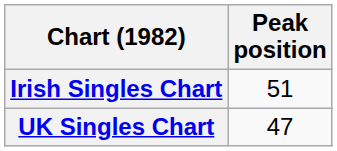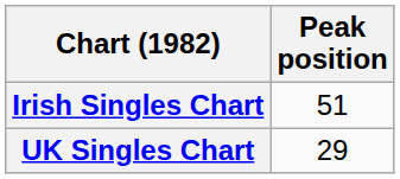UK Singles Chart | Peak position: 47 -> 29
